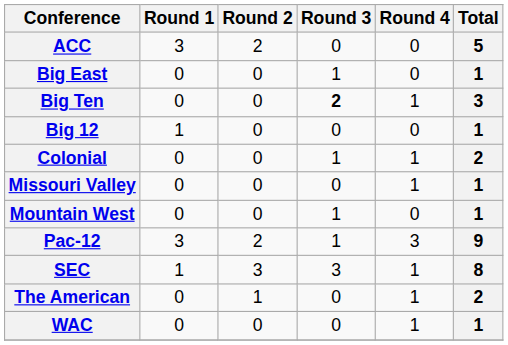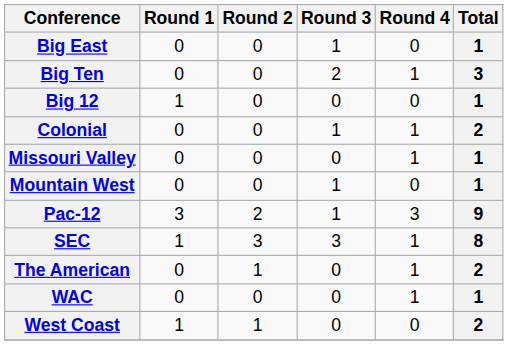- row: ACC | 3 | 2 | 0 | 0 | 5
Big Ten | Round 3: bold -> normal
+ row: West Coast | 1 | 1 | 0 | 0 | 2
